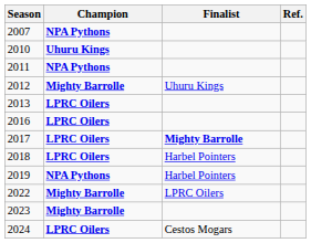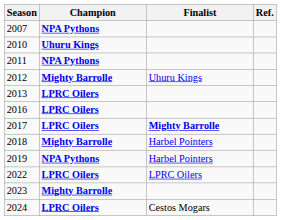2018 | Champion: LPRC Oilers -> Mighty Barrolle
2022 | Champion: Mighty Barrolle -> LPRC Oilers
